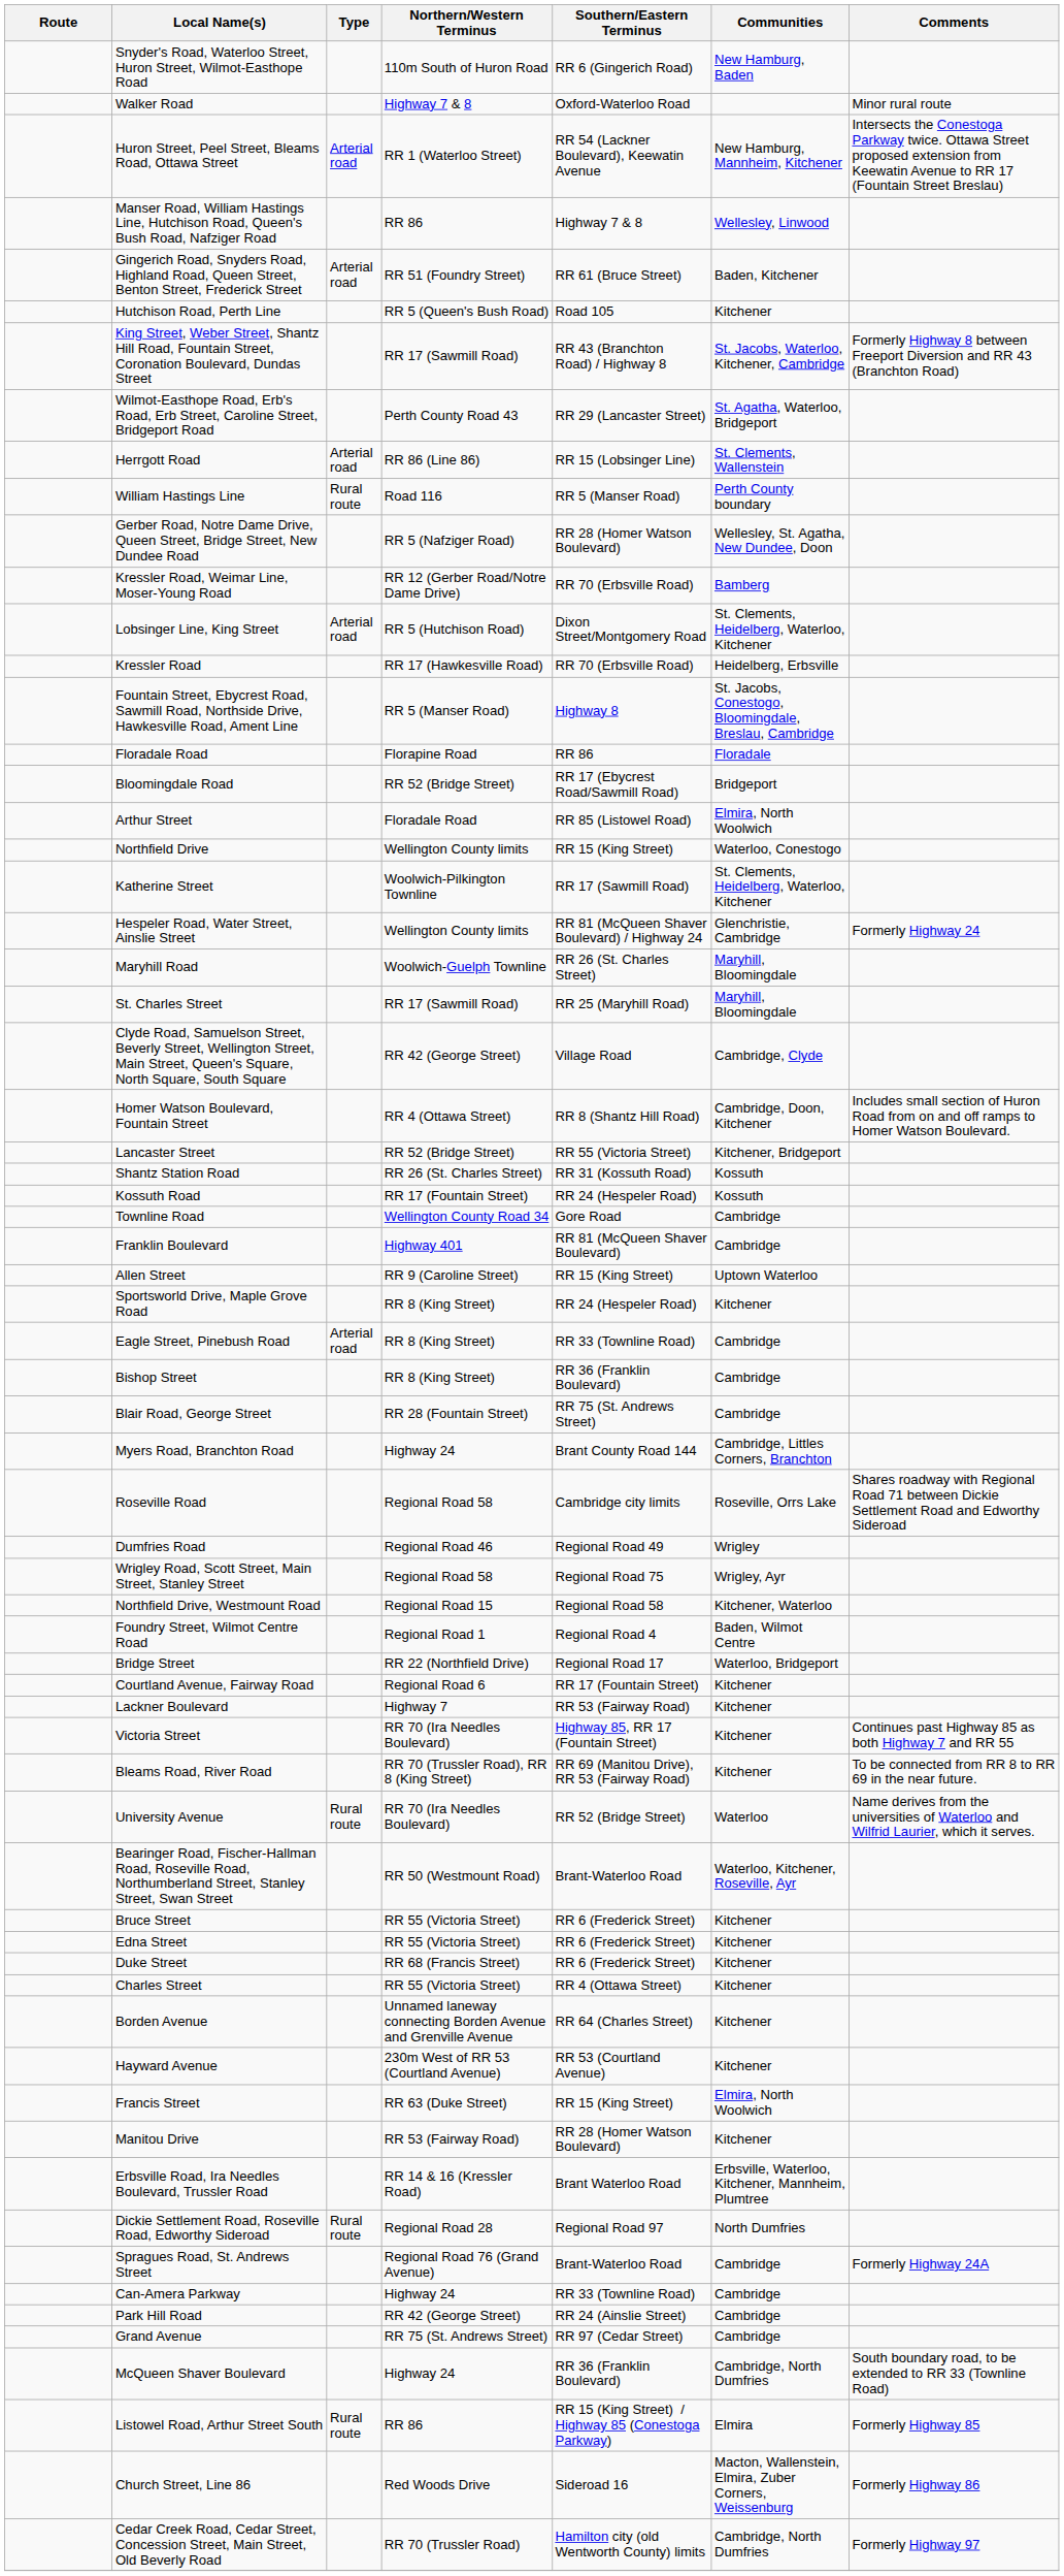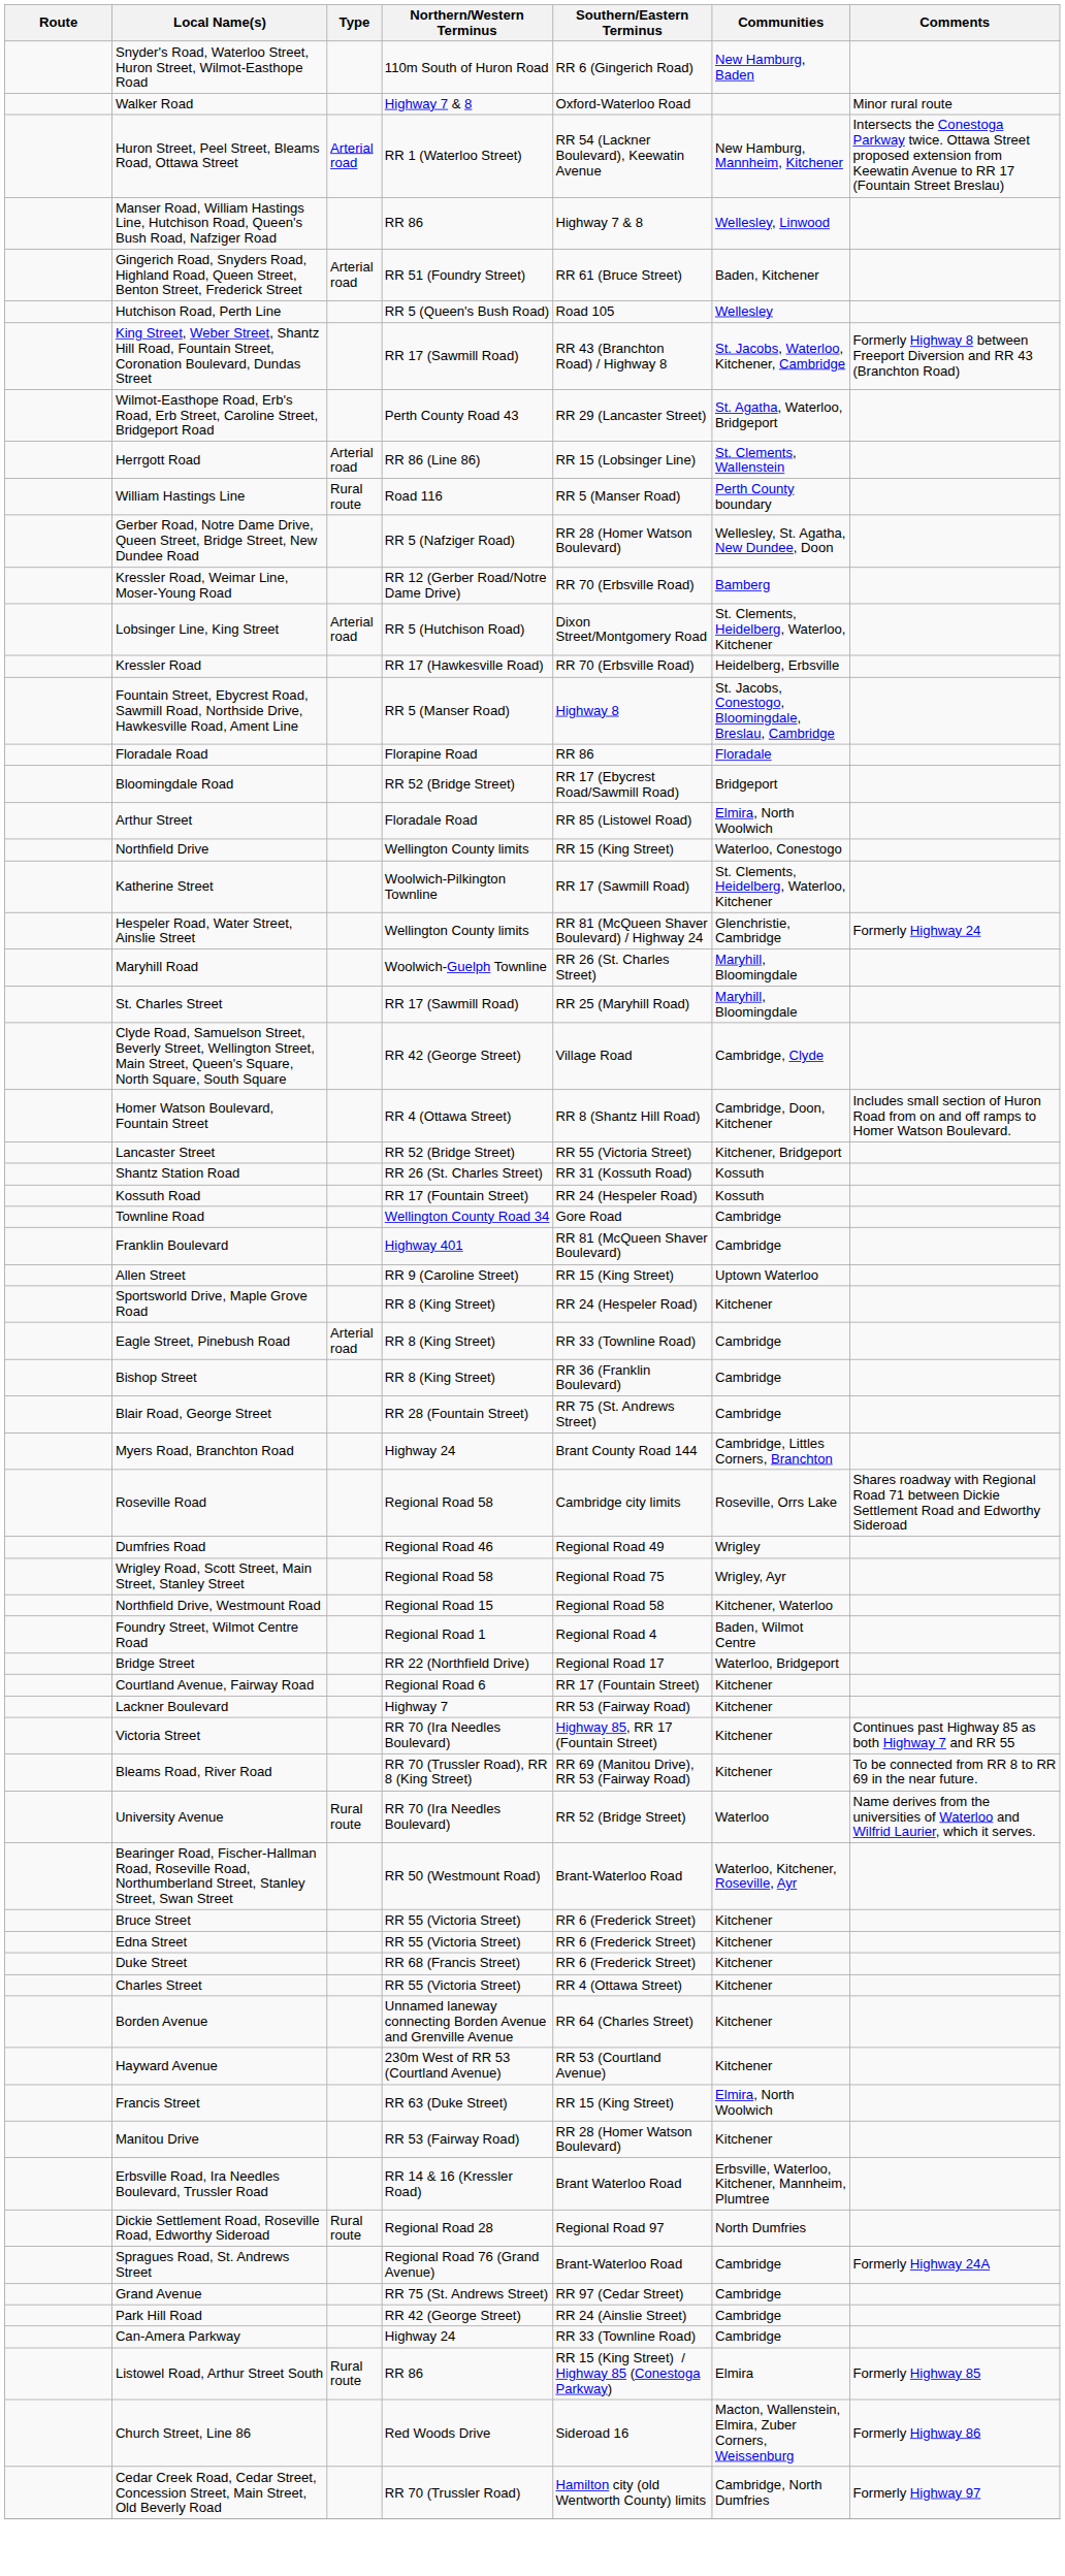Hutchison Road, Perth Line | Communities: Kitchener -> Wellesley
rows swapped: Grand Avenue <-> Can-Amera Parkway
- row: McQueen Shaver Boulevard | Highway 24 | RR 36 (Franklin Boulevard) | Cambridge, North Dumfries | South boundary road, to be extended to RR 33 (Townline Road)
